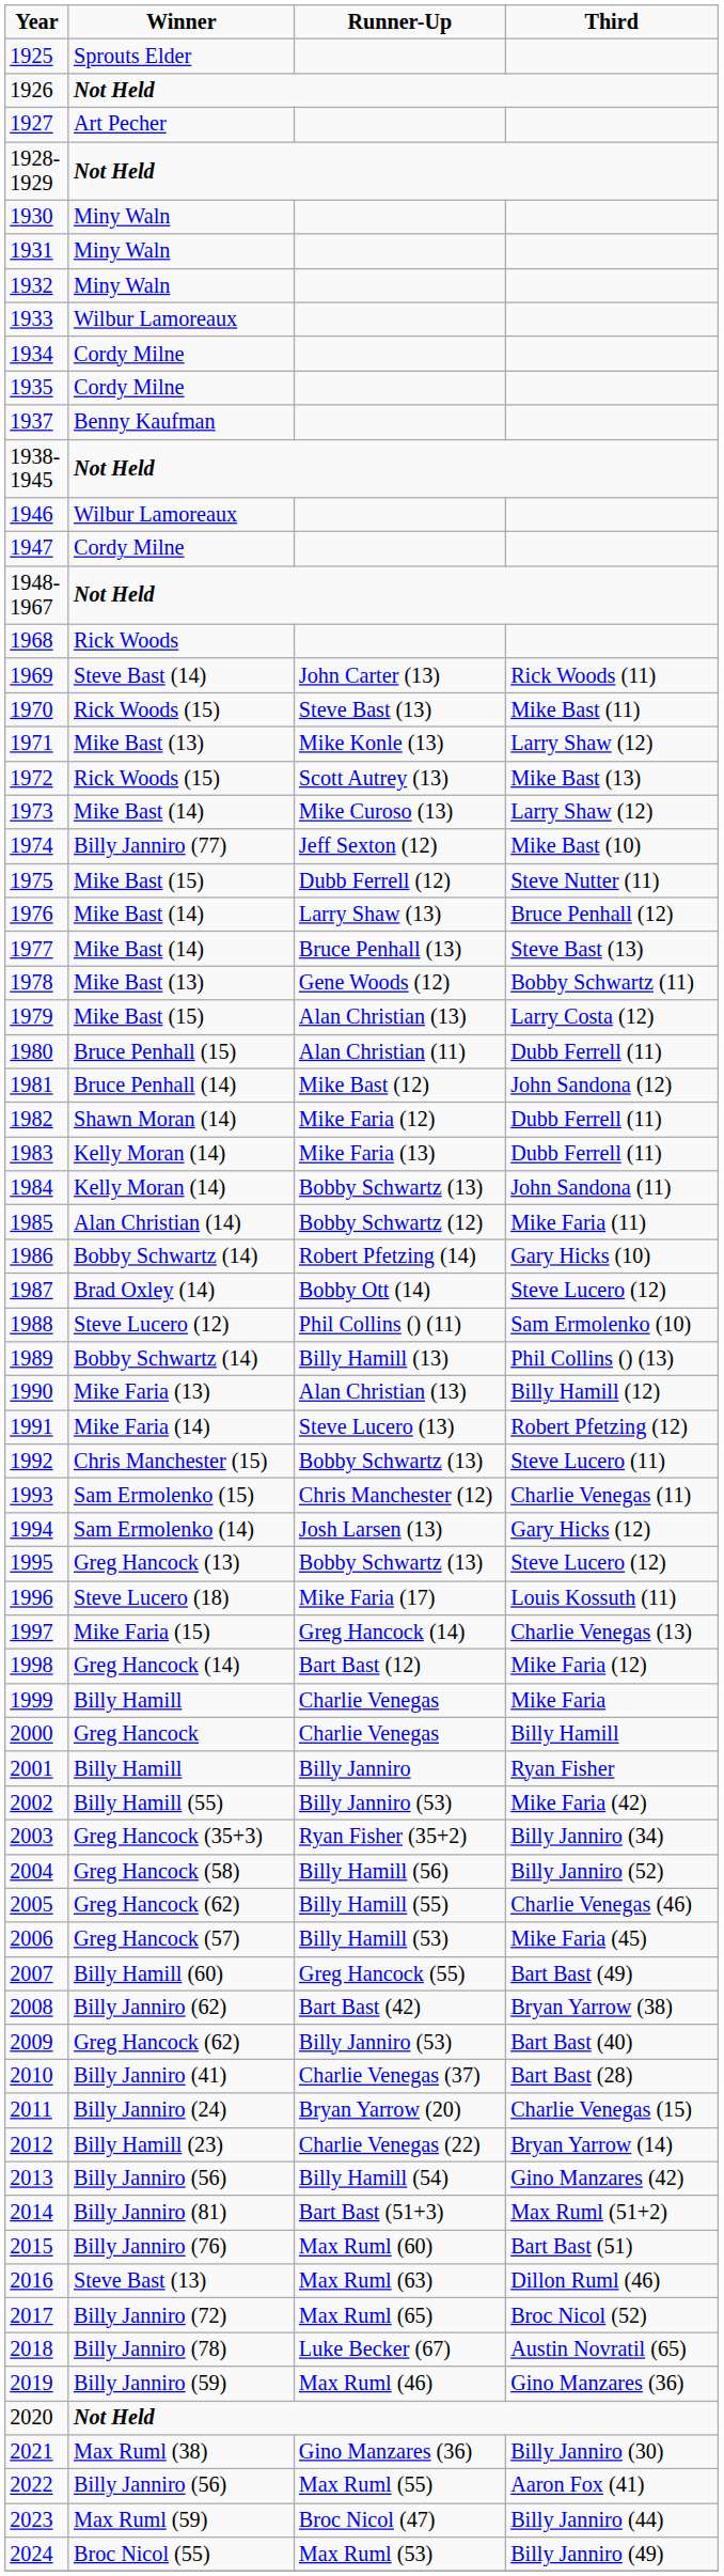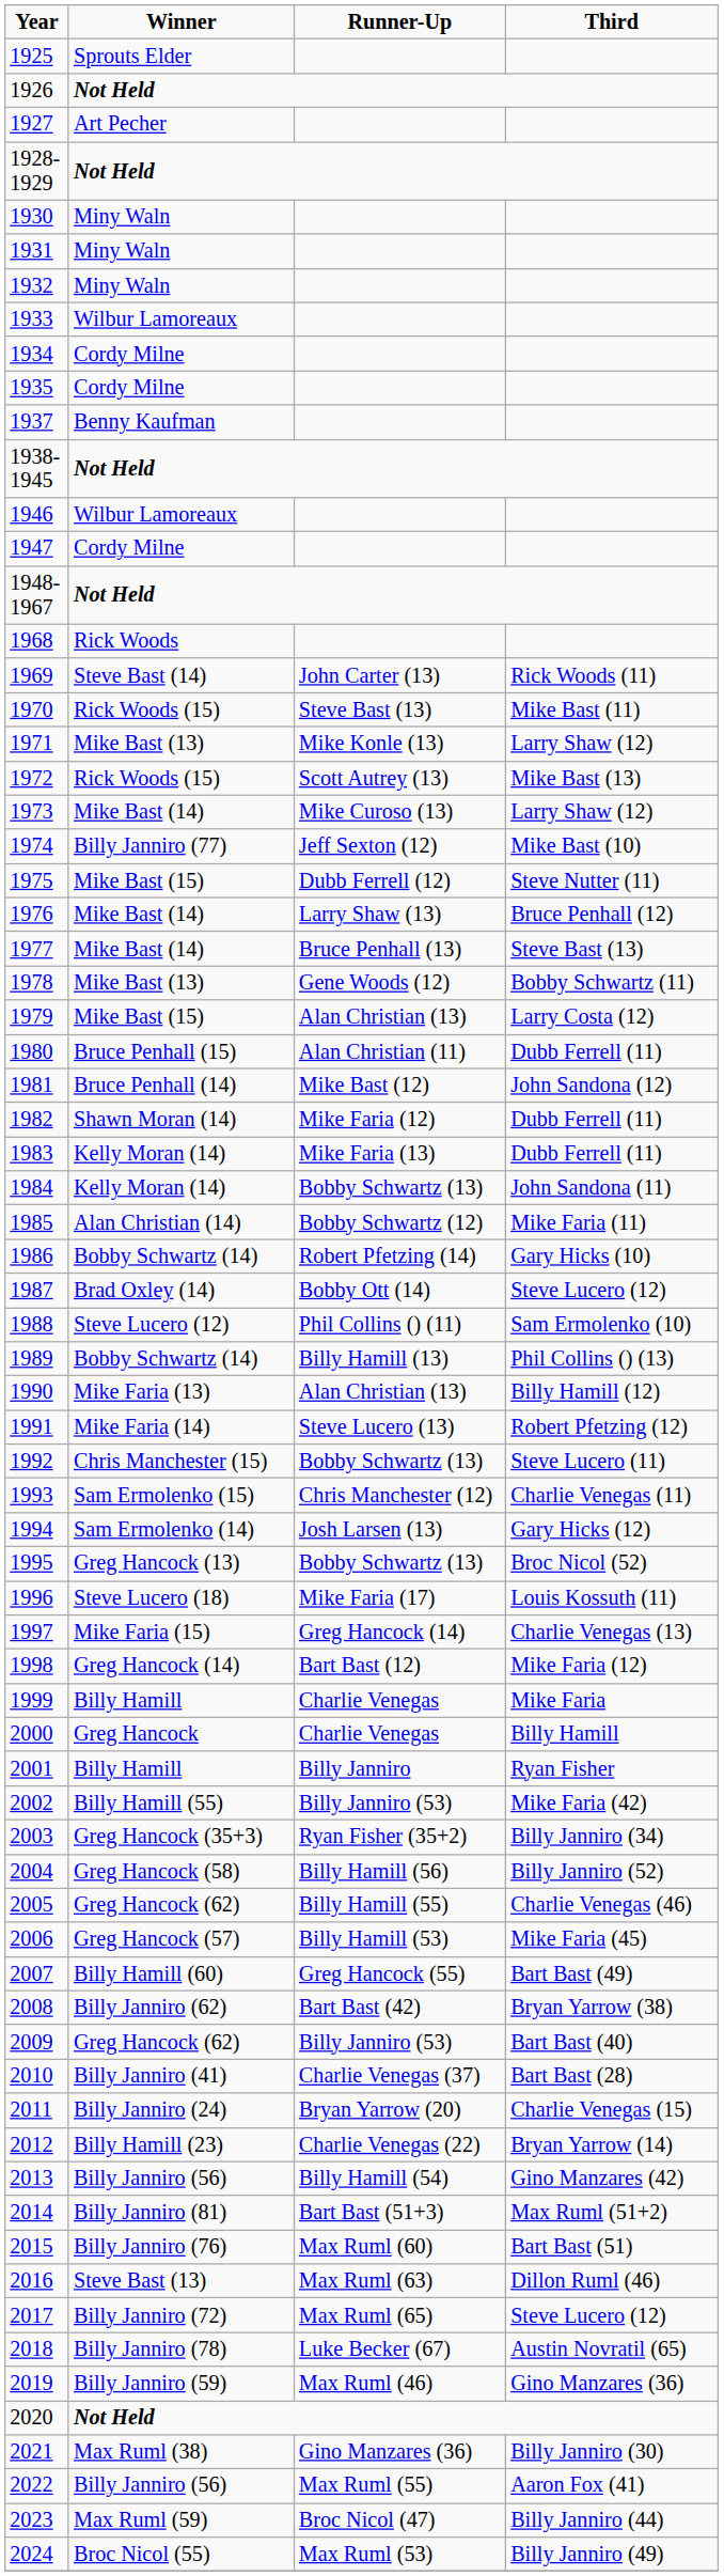1995 | Third: Steve Lucero (12) -> Broc Nicol (52)
2017 | Third: Broc Nicol (52) -> Steve Lucero (12)
